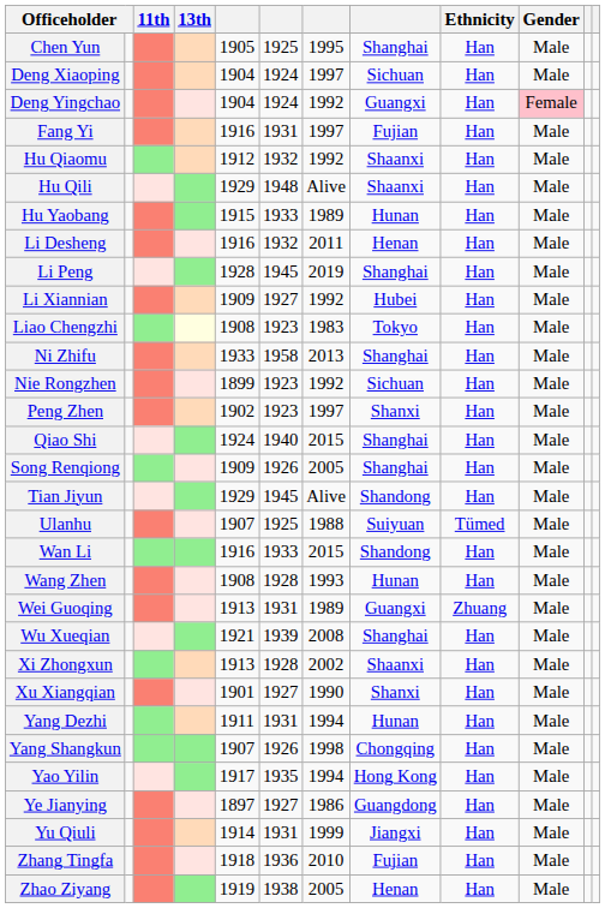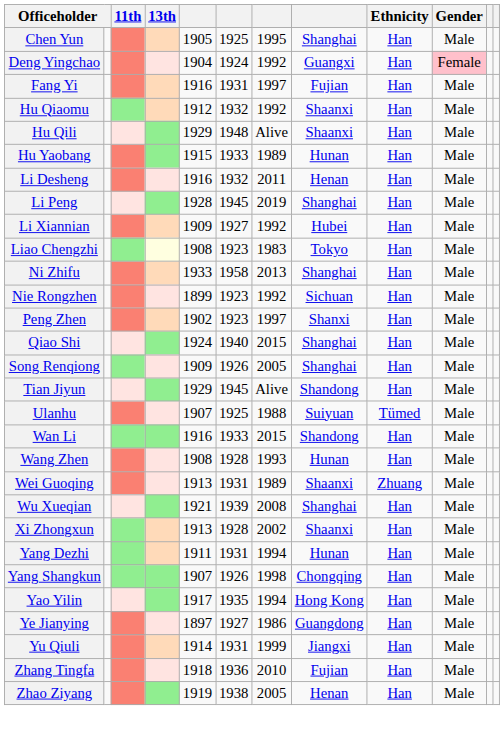- row: Deng Xiaoping | 1904 | 1924 | 1997 | Sichuan | Han | Male
Wei Guoqing | column 8: Guangxi -> Shaanxi
- row: Xu Xiangqian | 1901 | 1927 | 1990 | Shanxi | Han | Male
